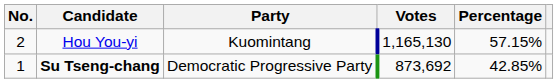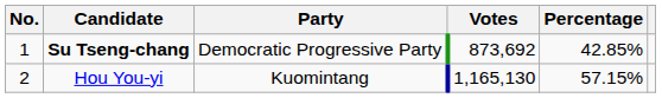rows swapped: Su Tseng-chang <-> Hou You-yi
